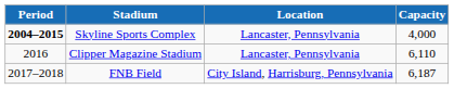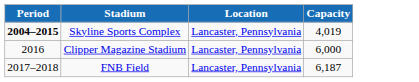Skyline Sports Complex | Capacity: 4,000 -> 4,019
Clipper Magazine Stadium | Capacity: 6,110 -> 6,000
FNB Field | Location: City Island, Harrisburg, Pennsylvania -> Lancaster, Pennsylvania
